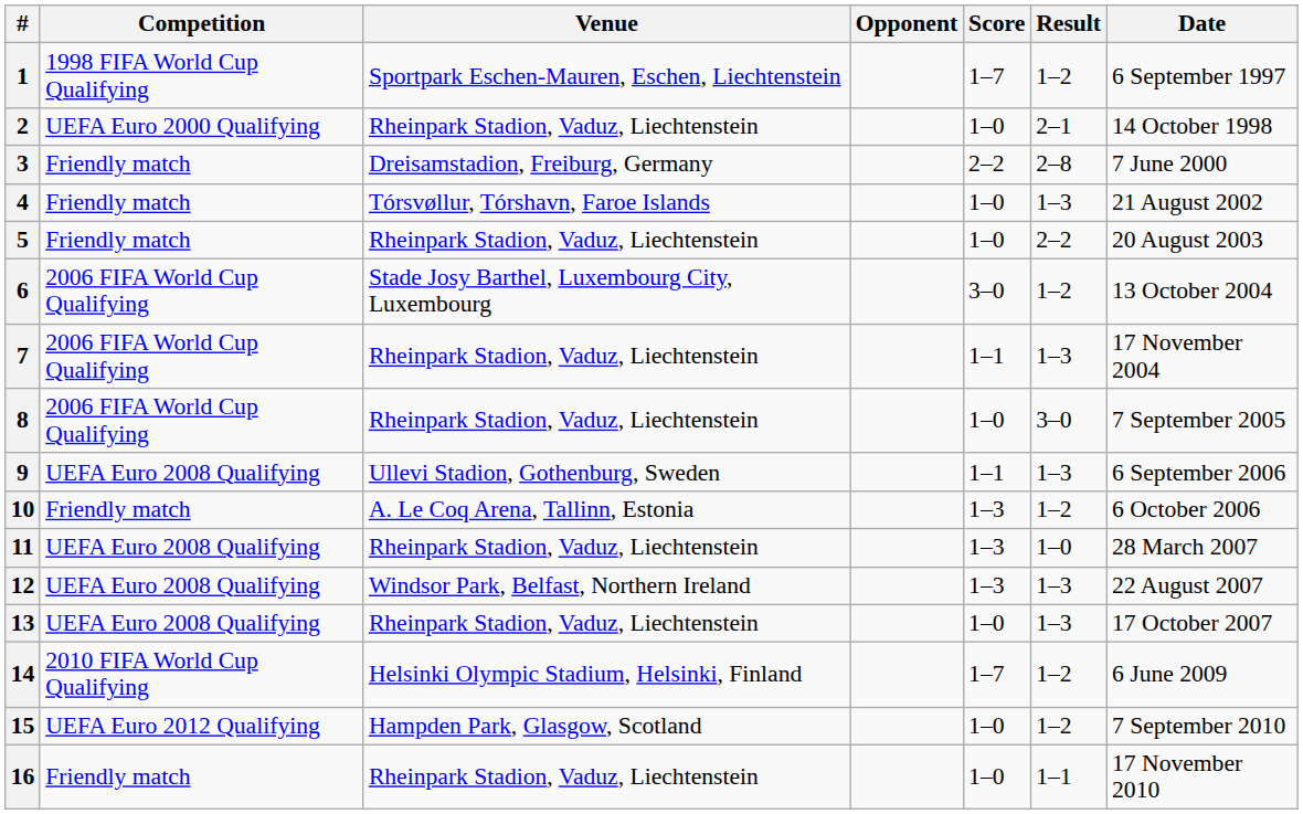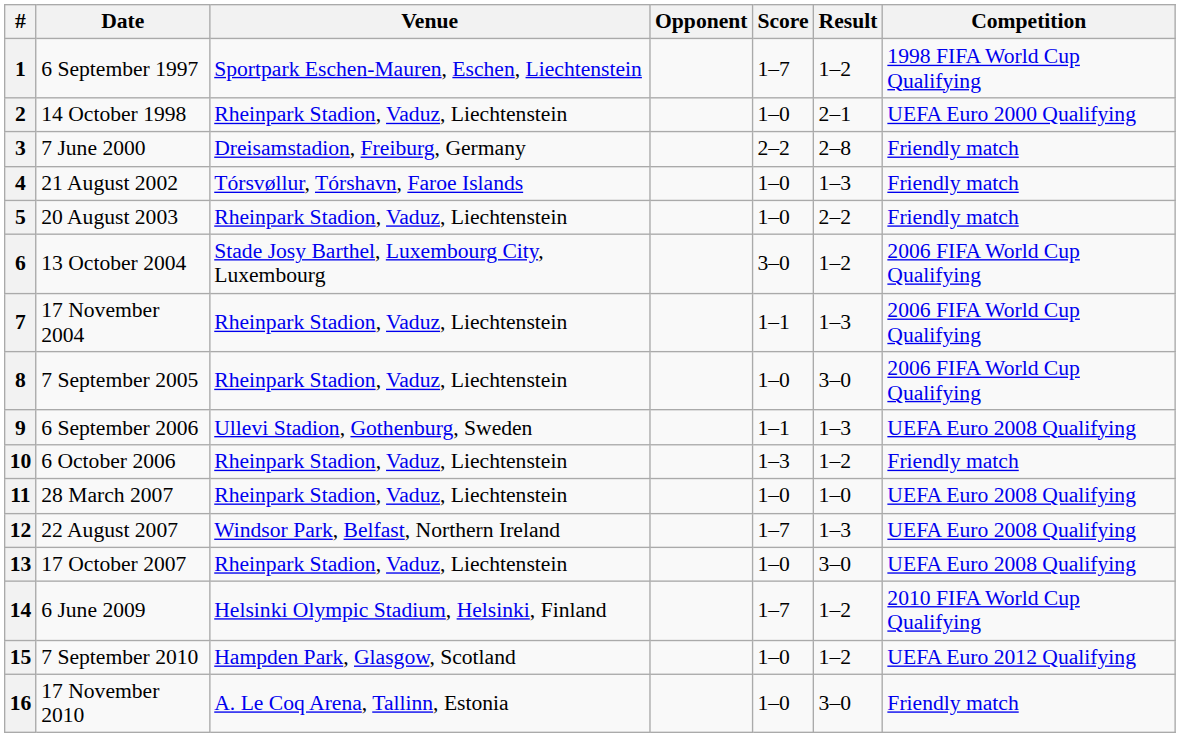columns swapped: Date <-> Competition
10 | Venue: A. Le Coq Arena, Tallinn, Estonia -> Rheinpark Stadion, Vaduz, Liechtenstein
11 | Score: 1–3 -> 1–0
12 | Score: 1–3 -> 1–7
13 | Result: 1–3 -> 3–0
16 | Venue: Rheinpark Stadion, Vaduz, Liechtenstein -> A. Le Coq Arena, Tallinn, Estonia
16 | Result: 1–1 -> 3–0
